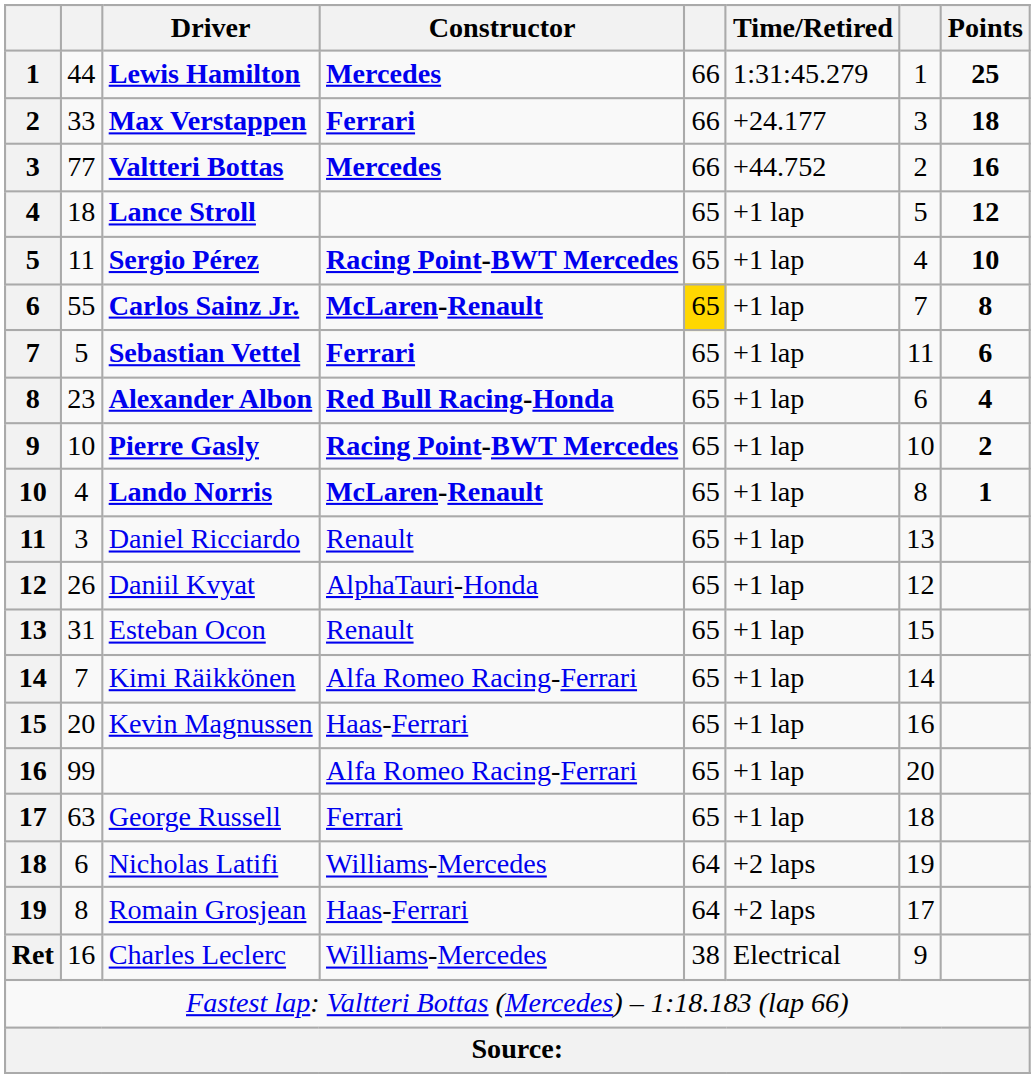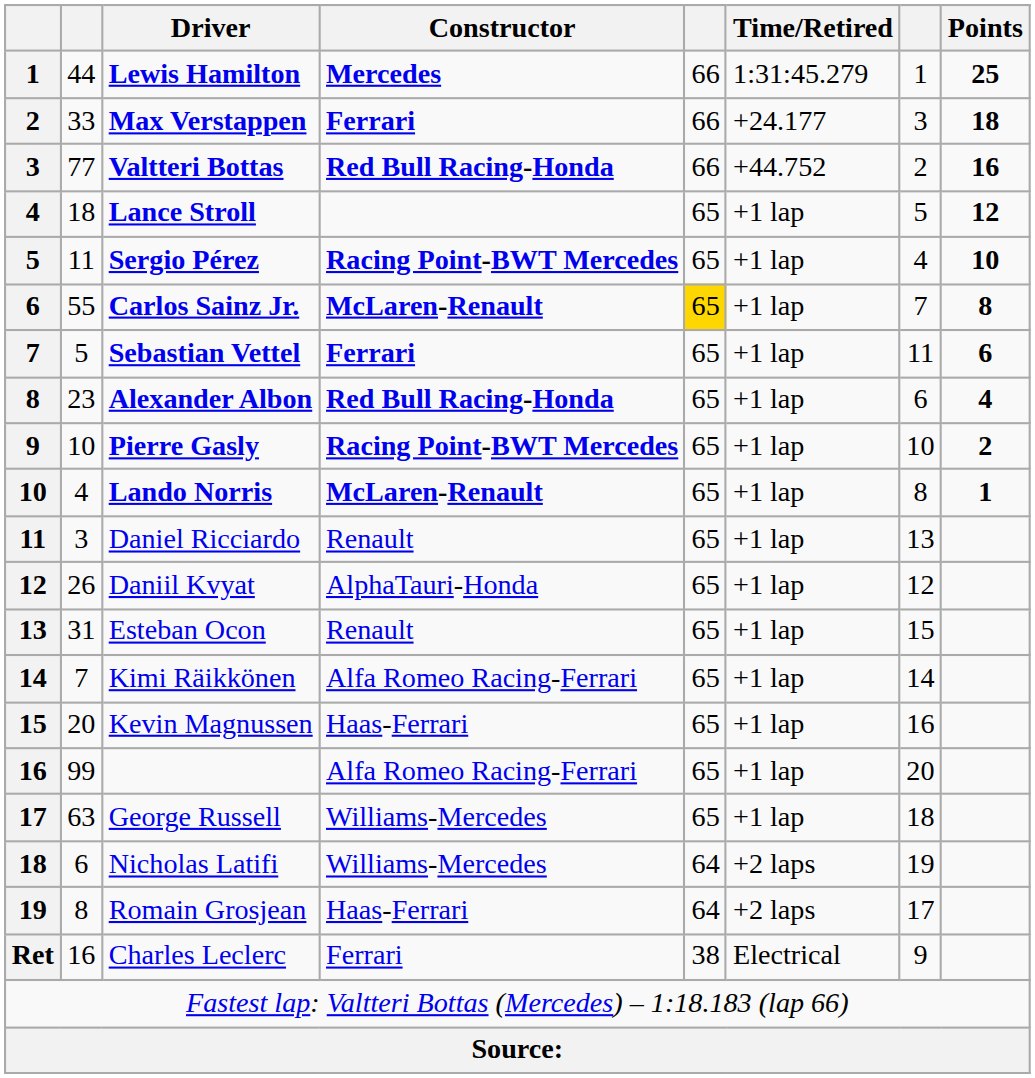Valtteri Bottas | Constructor: Mercedes -> Red Bull Racing-Honda
George Russell | Constructor: Ferrari -> Williams-Mercedes
Charles Leclerc | Constructor: Williams-Mercedes -> Ferrari
